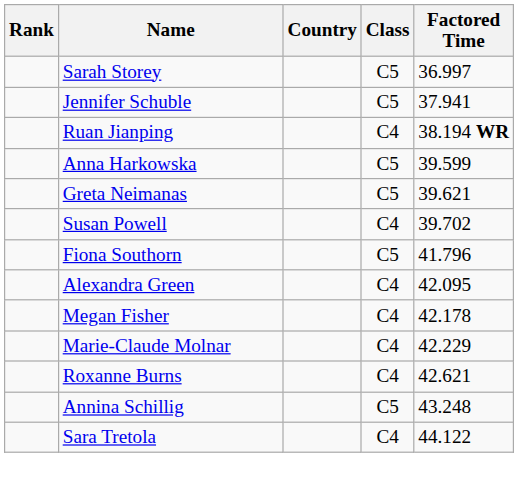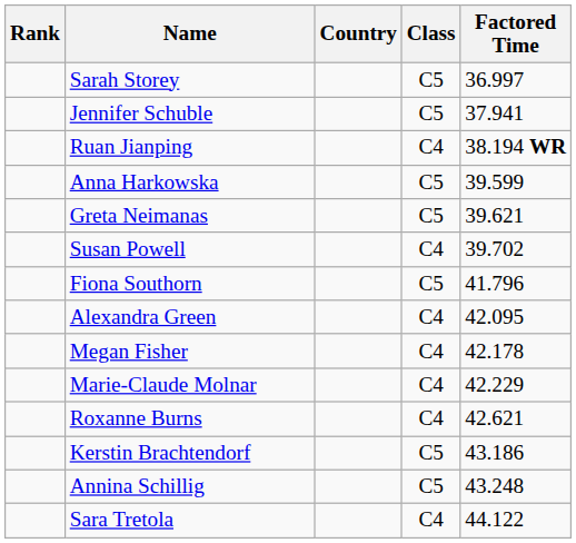+ row: Kerstin Brachtendorf | C5 | 43.186
